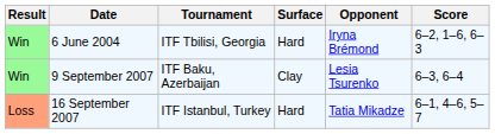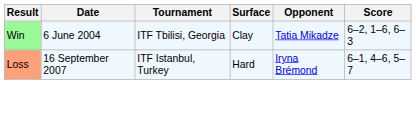6 June 2004 | Surface: Hard -> Clay
6 June 2004 | Opponent: Iryna Brémond -> Tatia Mikadze
- row: Win | 9 September 2007 | ITF Baku, Azerbaijan | Clay | Lesia Tsurenko | 6–3, 6–4
16 September 2007 | Opponent: Tatia Mikadze -> Iryna Brémond
